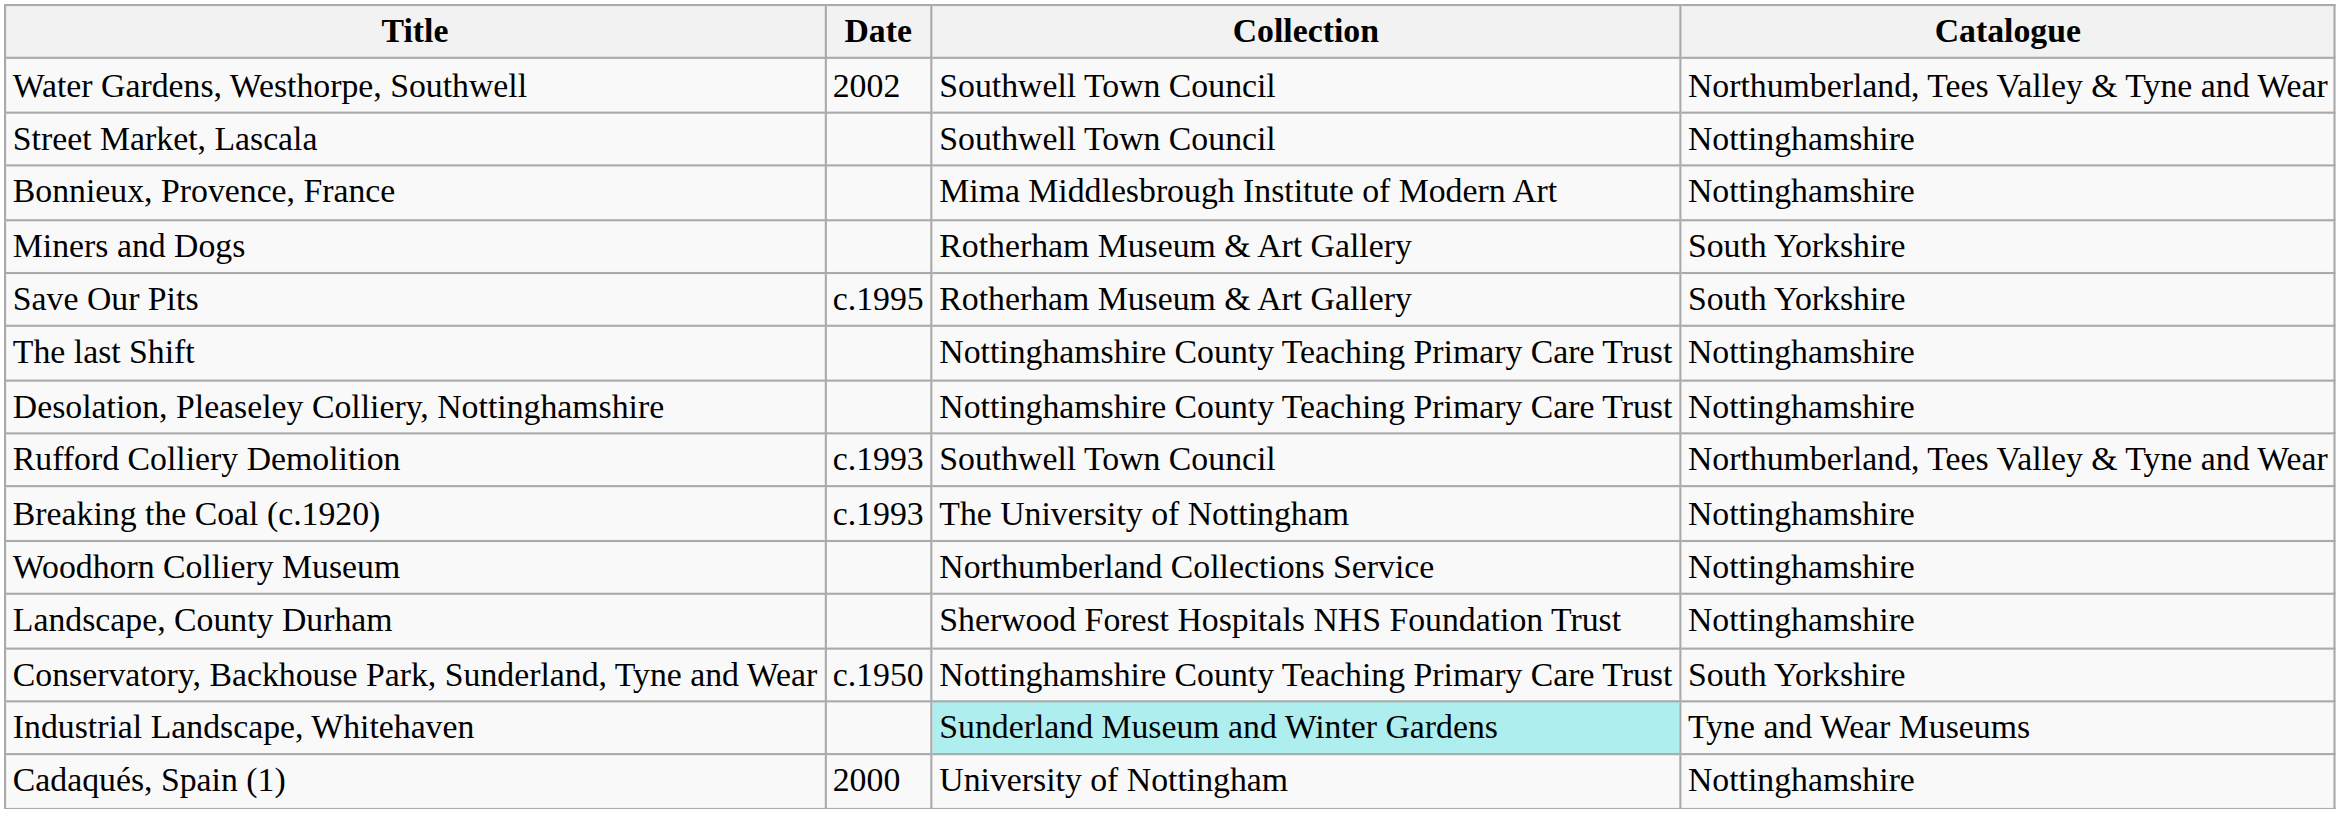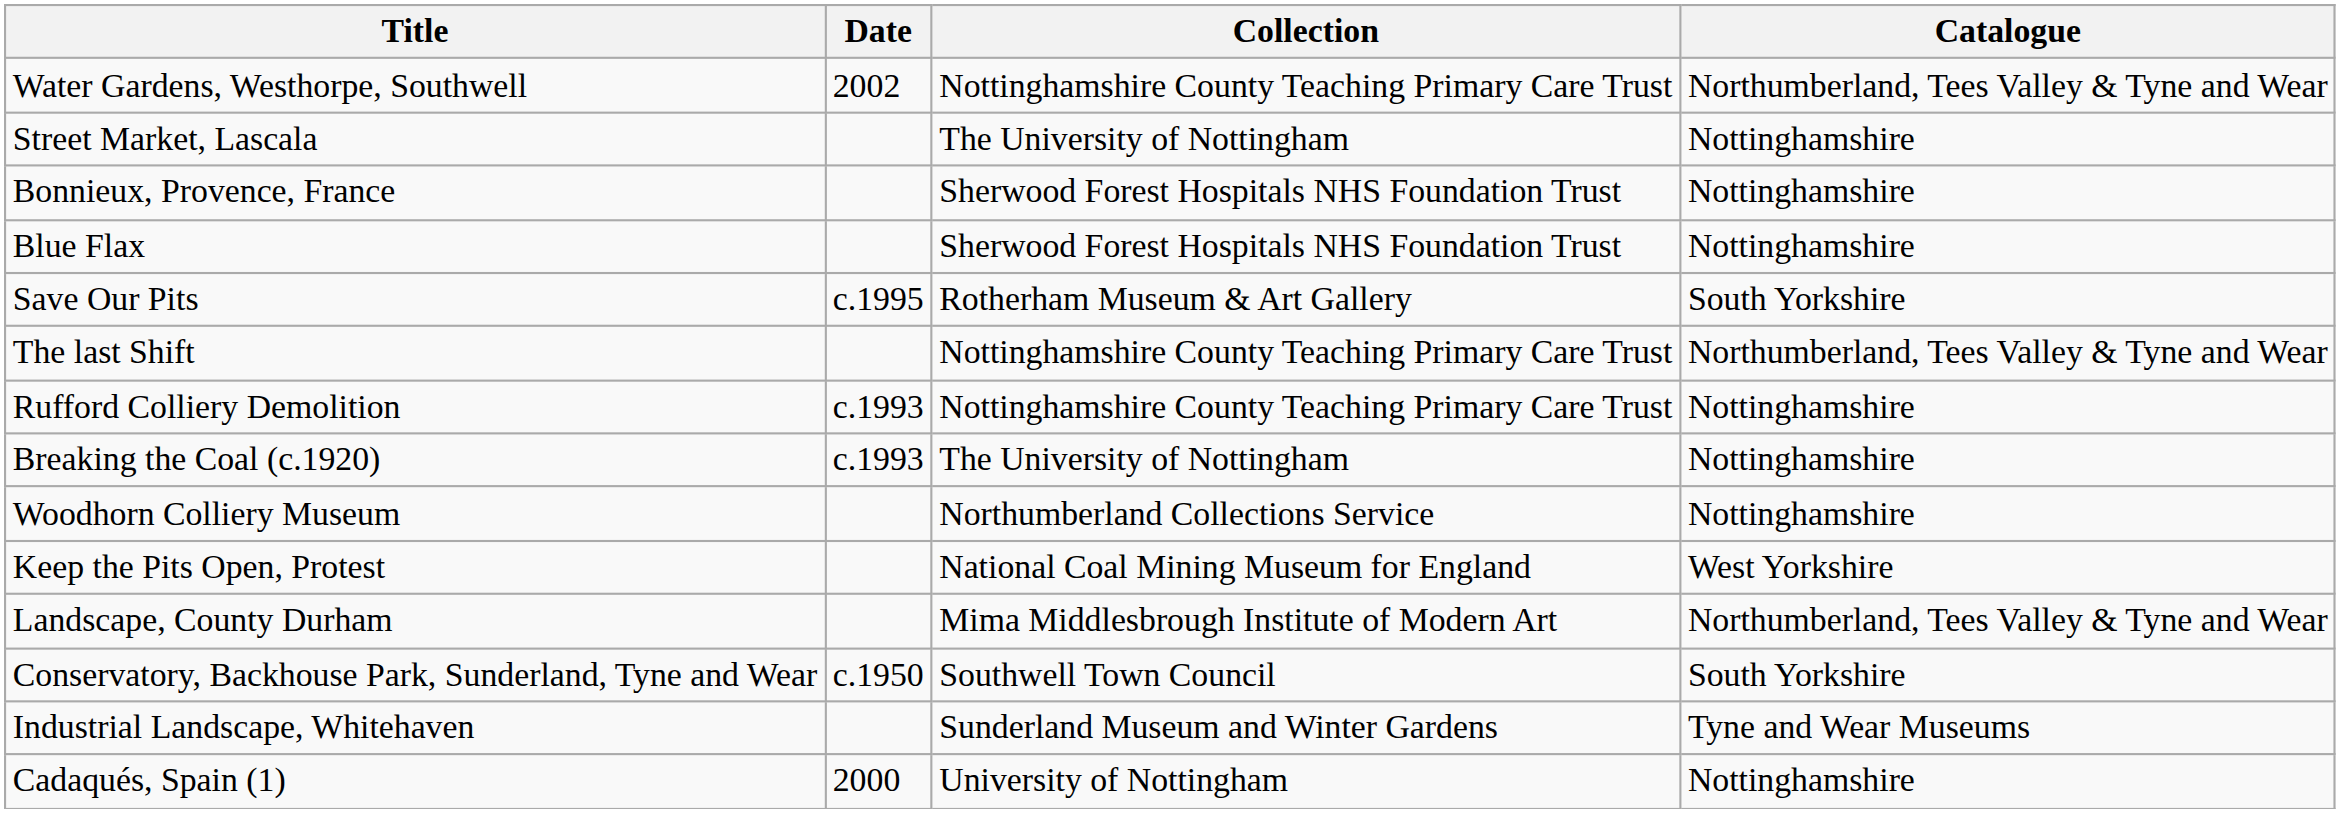Water Gardens, Westhorpe, Southwell | Collection: Southwell Town Council -> Nottinghamshire County Teaching Primary Care Trust
Street Market, Lascala | Collection: Southwell Town Council -> The University of Nottingham
Bonnieux, Provence, France | Collection: Mima Middlesbrough Institute of Modern Art -> Sherwood Forest Hospitals NHS Foundation Trust
+ row: Blue Flax | Sherwood Forest Hospitals NHS Foundation Trust | Nottinghamshire
- row: Miners and Dogs | Rotherham Museum & Art Gallery | South Yorkshire
The last Shift | Catalogue: Nottinghamshire -> Northumberland, Tees Valley & Tyne and Wear
- row: Desolation, Pleaseley Colliery, Nottinghamshire | Nottinghamshire County Teaching Primary Care Trust | Nottinghamshire
Rufford Colliery Demolition | Collection: Southwell Town Council -> Nottinghamshire County Teaching Primary Care Trust
Rufford Colliery Demolition | Catalogue: Northumberland, Tees Valley & Tyne and Wear -> Nottinghamshire
+ row: Keep the Pits Open, Protest | National Coal Mining Museum for England | West Yorkshire
Landscape, County Durham | Collection: Sherwood Forest Hospitals NHS Foundation Trust -> Mima Middlesbrough Institute of Modern Art
Landscape, County Durham | Catalogue: Nottinghamshire -> Northumberland, Tees Valley & Tyne and Wear
Conservatory, Backhouse Park, Sunderland, Tyne and Wear | Collection: Nottinghamshire County Teaching Primary Care Trust -> Southwell Town Council
Industrial Landscape, Whitehaven | Collection: paleturquoise background -> no background
